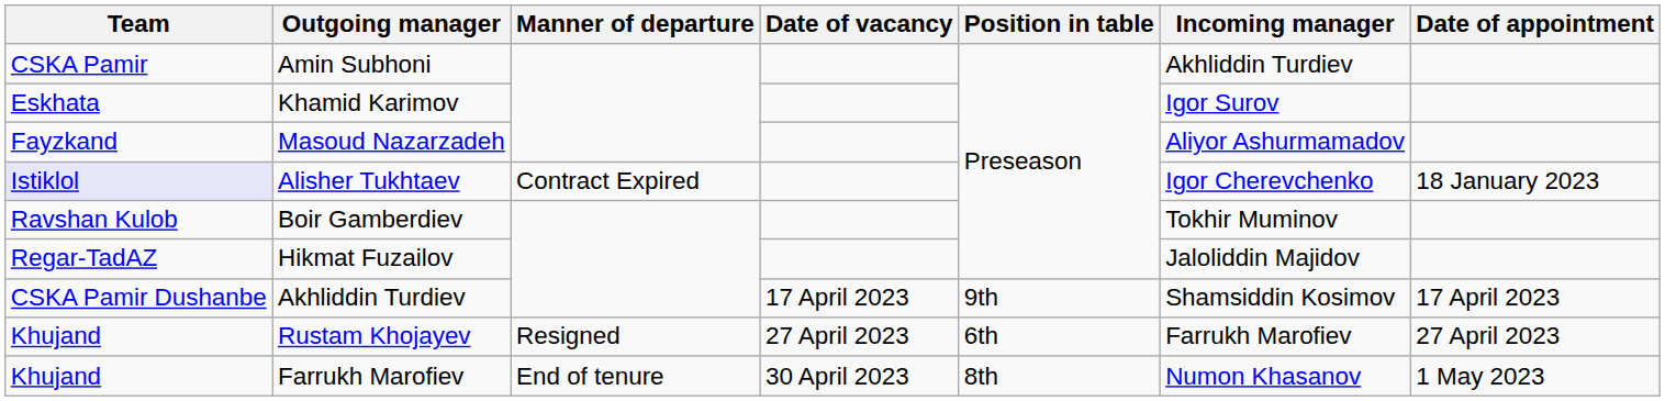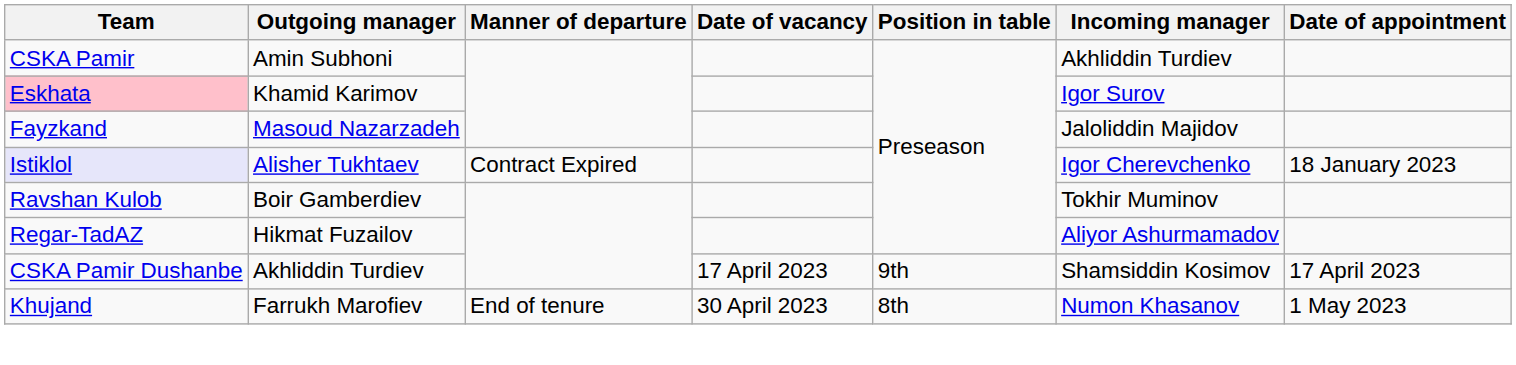Khamid Karimov | Team: no background -> pink background
Masoud Nazarzadeh | Incoming manager: Aliyor Ashurmamadov -> Jaloliddin Majidov
Hikmat Fuzailov | Incoming manager: Jaloliddin Majidov -> Aliyor Ashurmamadov
- row: Khujand | Rustam Khojayev | Resigned | 27 April 2023 | 6th | Farrukh Marofiev | 27 April 2023
